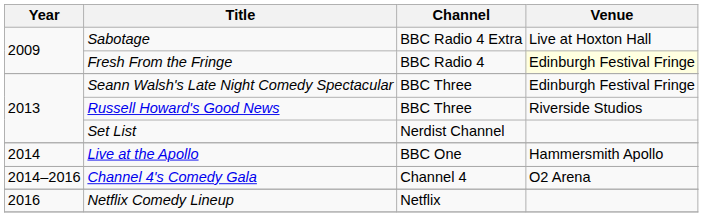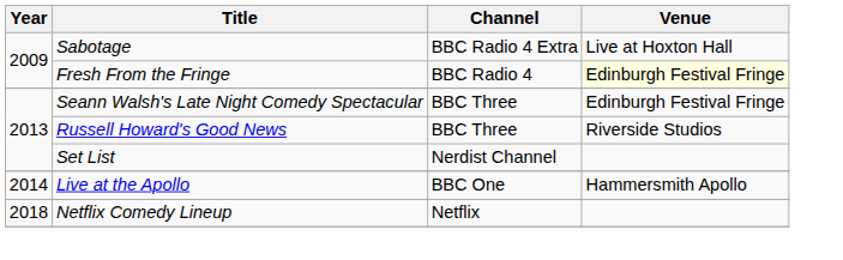- row: 2014–2016 | Channel 4's Comedy Gala | Channel 4 | O2 Arena
Netflix Comedy Lineup | Year: 2016 -> 2018
